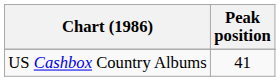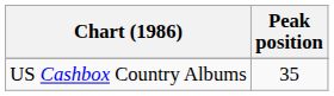US Cashbox Country Albums | Peak position: 41 -> 35
